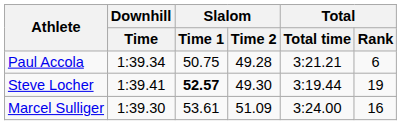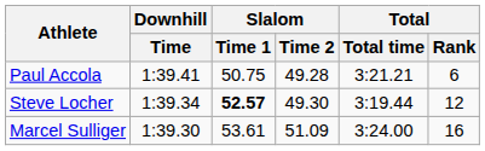Paul Accola | Downhill / Time: 1:39.34 -> 1:39.41
Steve Locher | Downhill / Time: 1:39.41 -> 1:39.34
Steve Locher | Total / Rank: 19 -> 12
